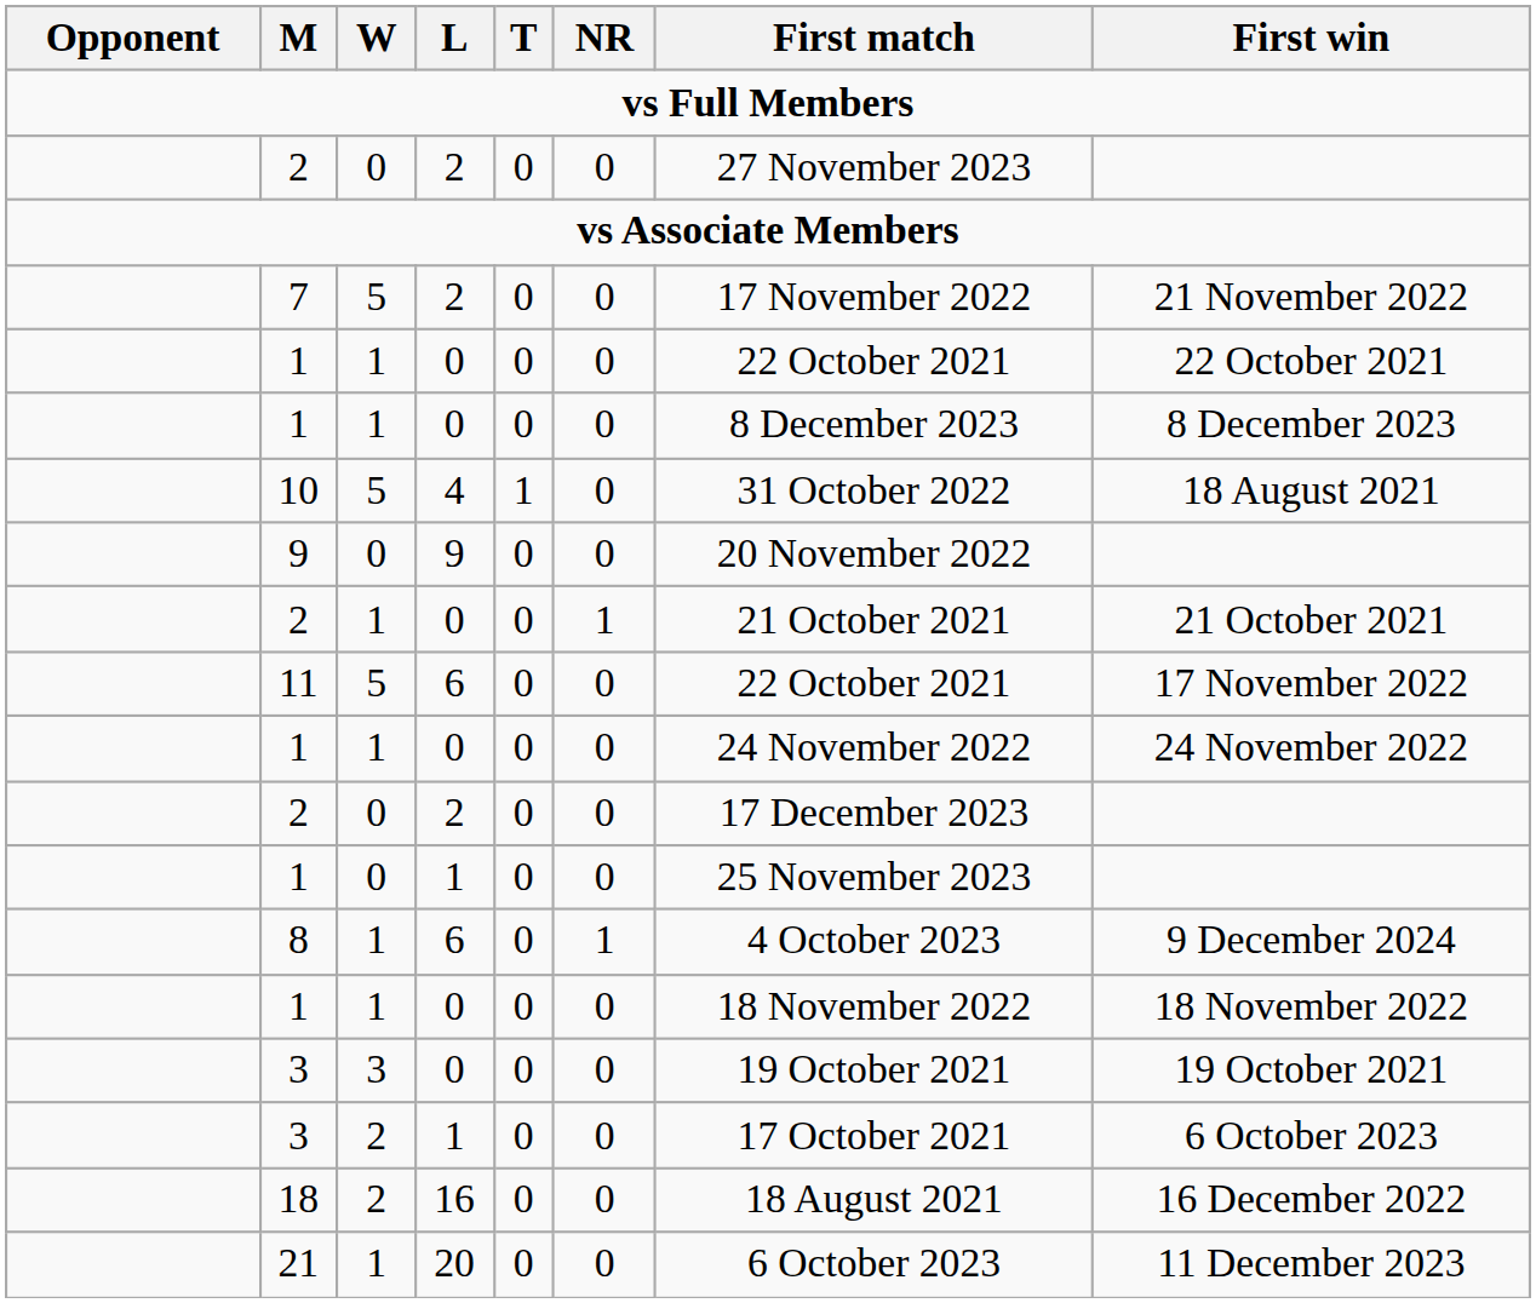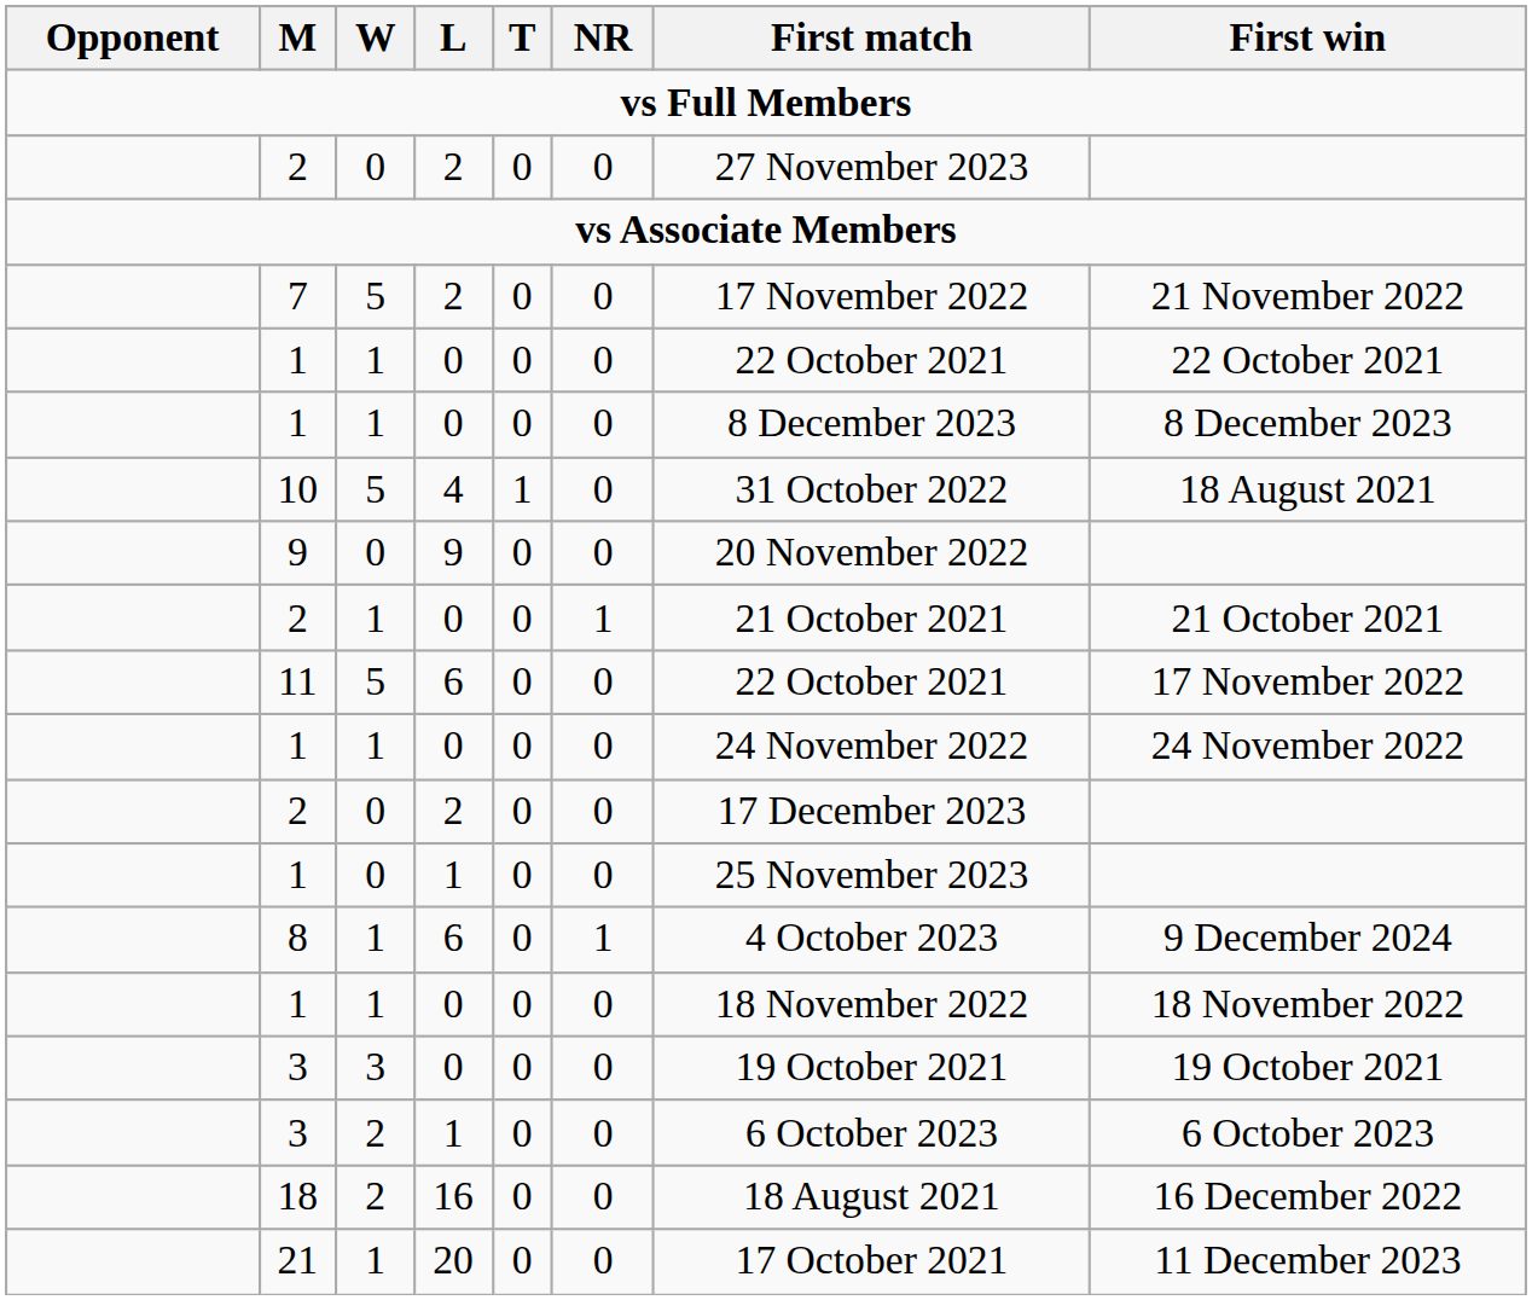3 / 1 | First match: 17 October 2021 -> 6 October 2023
21 | First match: 6 October 2023 -> 17 October 2021
